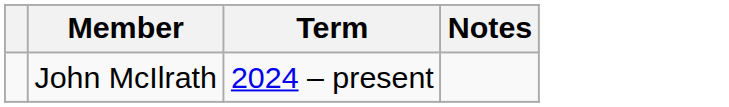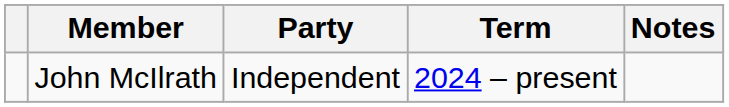+ column: Party | Independent
